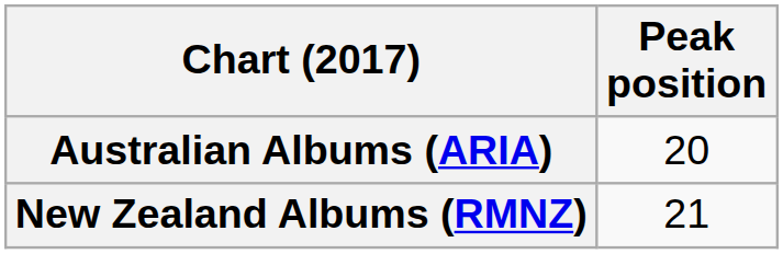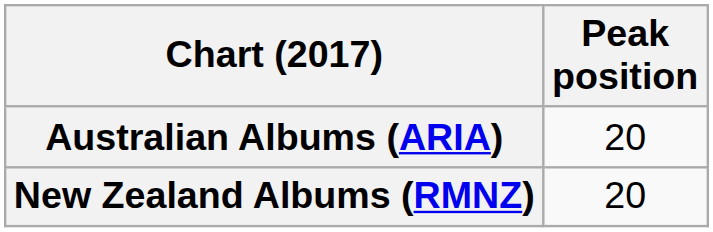New Zealand Albums (RMNZ) | Peak position: 21 -> 20
